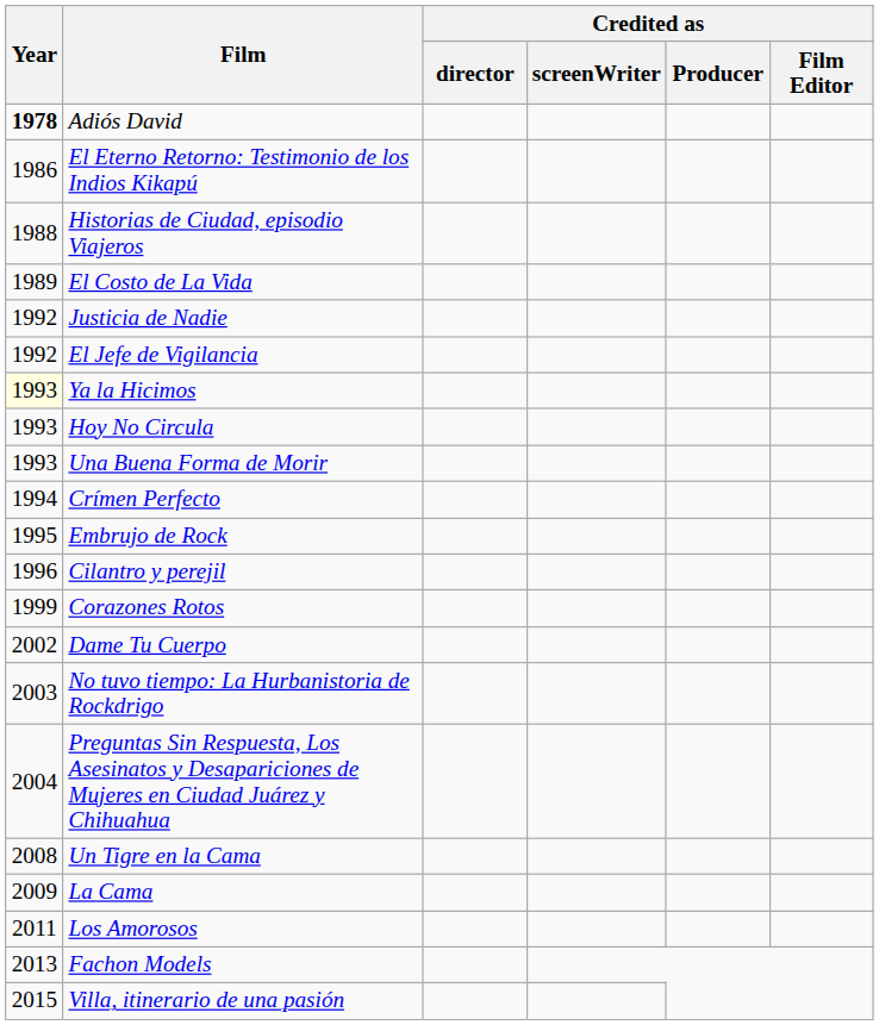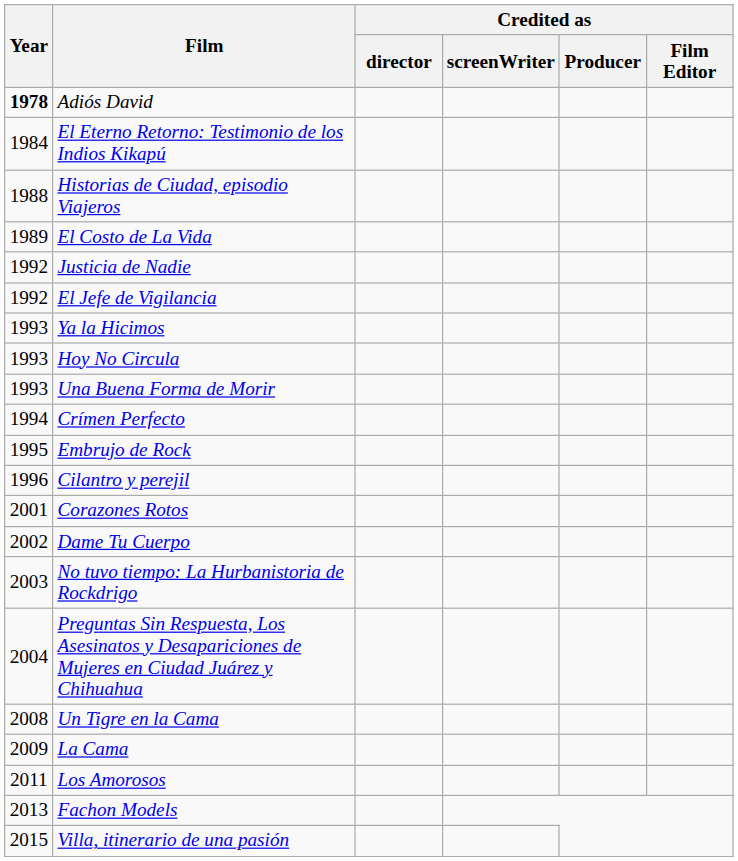El Eterno Retorno: Testimonio de los Indios Kikapú | Year: 1986 -> 1984
Ya la Hicimos | Year: lightyellow background -> no background
Corazones Rotos | Year: 1999 -> 2001
